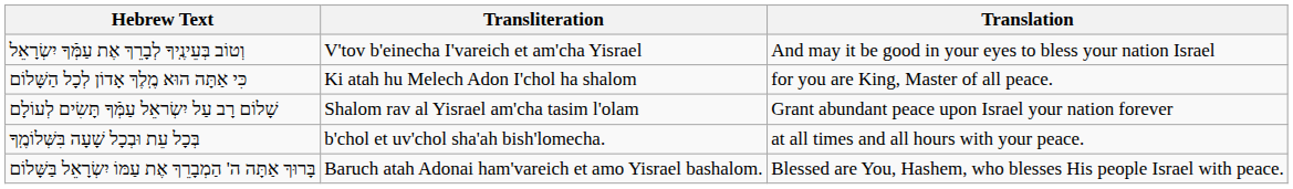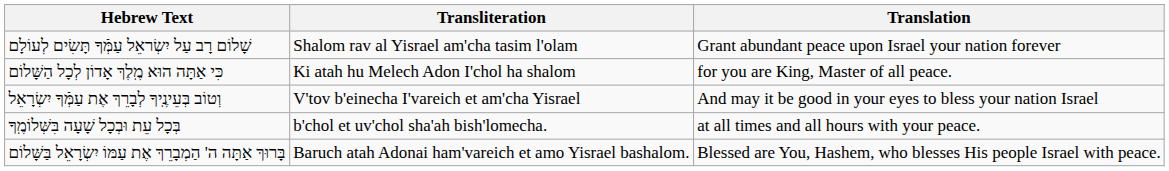rows swapped: שָׁלוֹם רָב עַל יִשְׂראֵל עַמְּֿךָ תָּשִׂים לְעוֹלָם <-> וְטוֹב בְּעֵינֶֽיךָ לְבָרֵךְ אֶת עַמְּֿךָ יִשְׂרָאֵל
